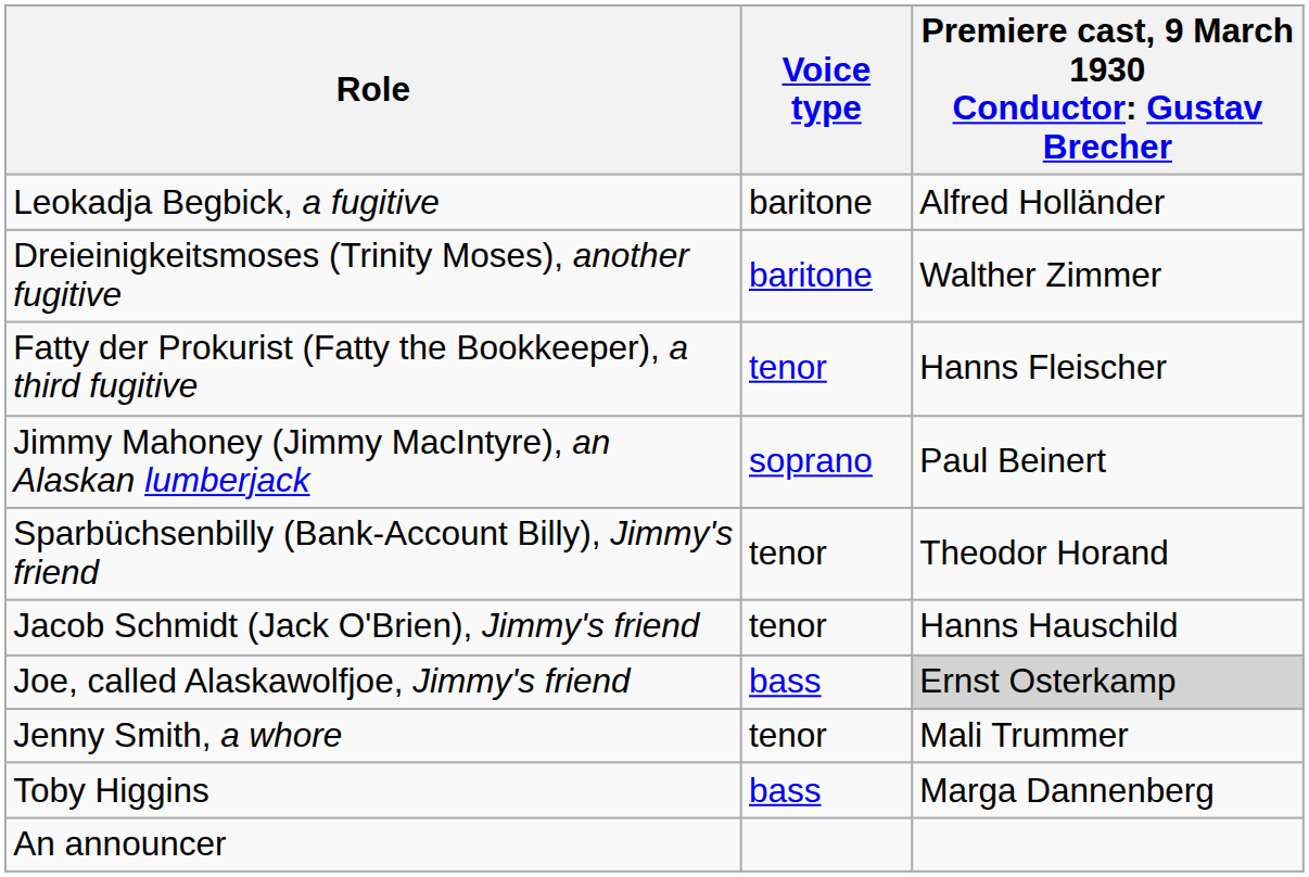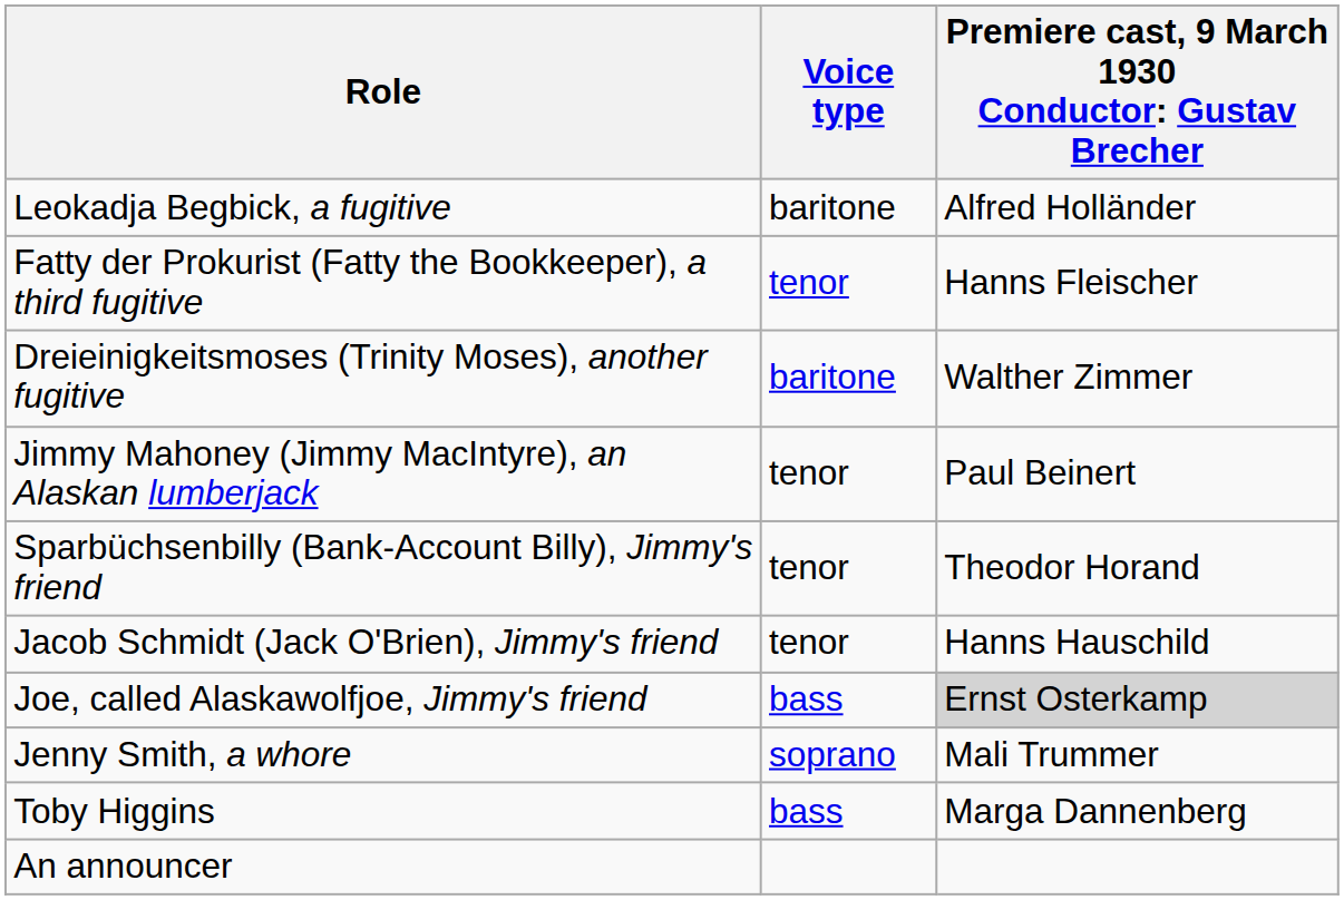rows swapped: Dreieinigkeitsmoses (Trinity Moses), another fugitive <-> Fatty der Prokurist (Fatty the Bookkeeper), a third fugitive
Jimmy Mahoney (Jimmy MacIntyre), an Alaskan lumberjack | Voice type: soprano -> tenor
Jenny Smith, a whore | Voice type: tenor -> soprano
